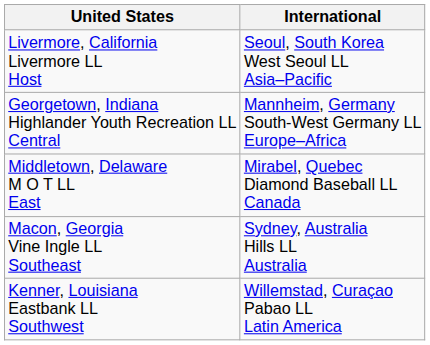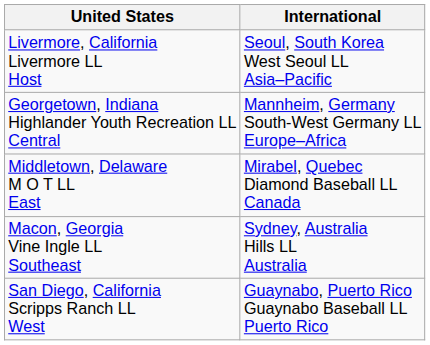- row: Kenner, Louisiana Eastbank LL Southwest | Willemstad, Curaçao Pabao LL Latin America
+ row: San Diego, California Scripps Ranch LL West | Guaynabo, Puerto Rico Guaynabo Baseball LL Puerto Rico
